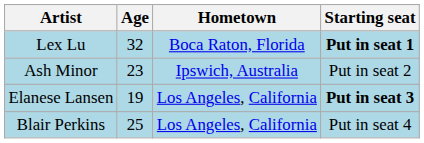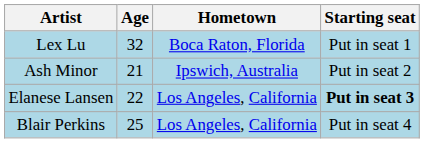Lex Lu | Starting seat: bold -> normal
Ash Minor | Age: 23 -> 21
Elanese Lansen | Age: 19 -> 22
